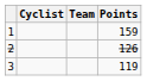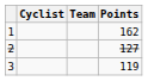1 | Points: 159 -> 162
2 | Points: 126 -> 127
